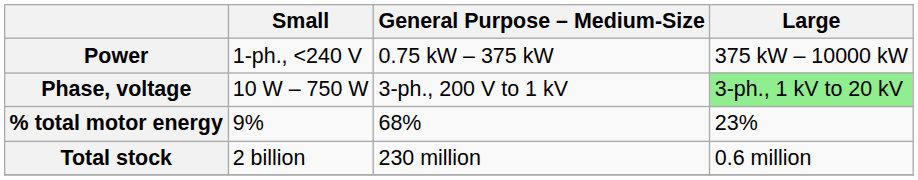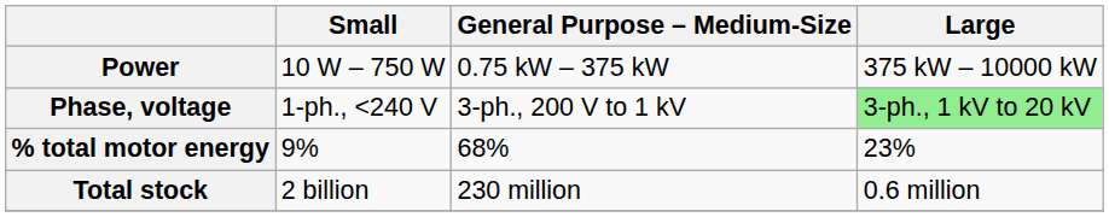Power | Small: 1-ph., <240 V -> 10 W – 750 W
Phase, voltage | Small: 10 W – 750 W -> 1-ph., <240 V
